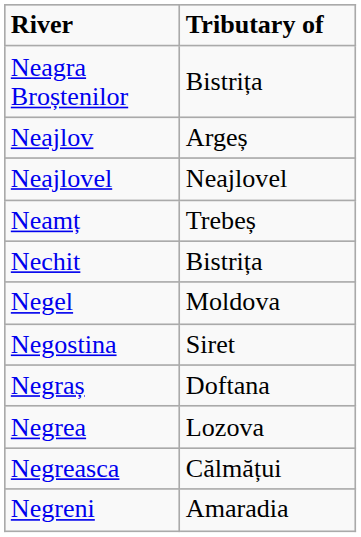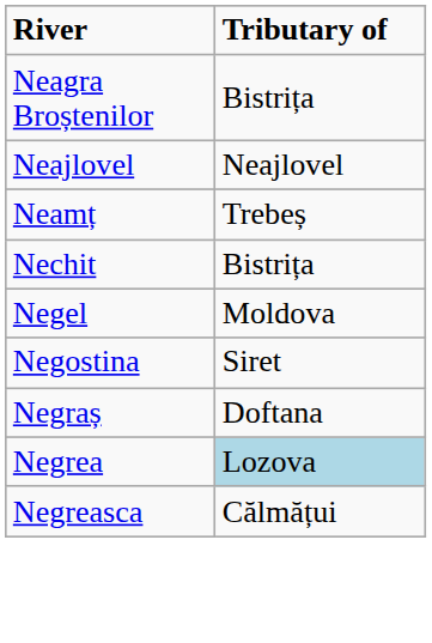- row: Neajlov | Argeș
Negrea | Tributary of: no background -> lightblue background
- row: Negreni | Amaradia
